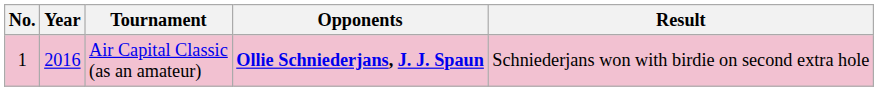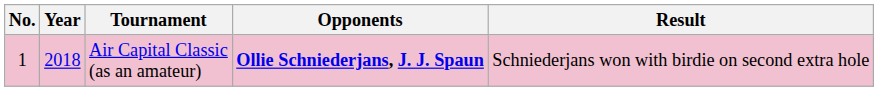Air Capital Classic (as an amateur) | Year: 2016 -> 2018
